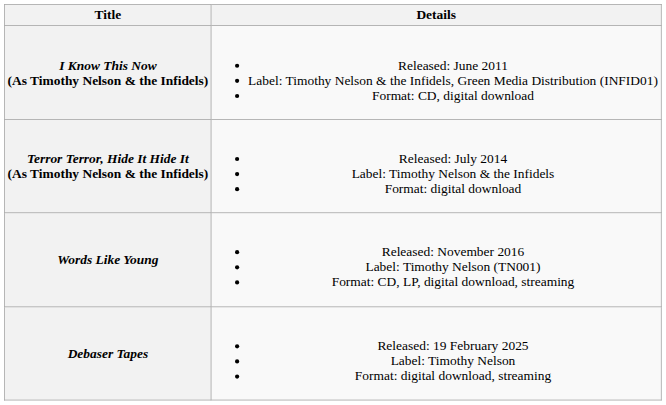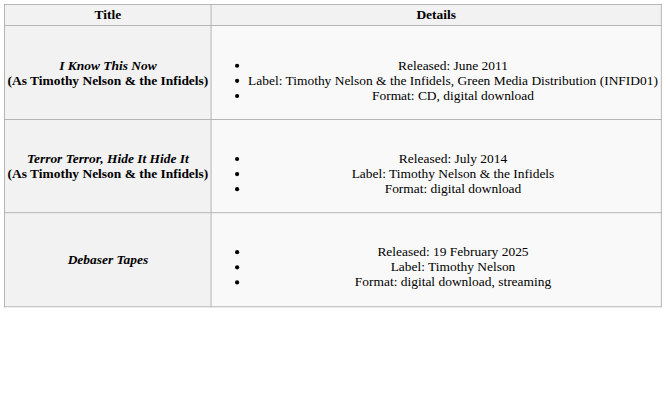- row: Words Like Young | Released: November 2016 Label: Timothy Nelson (TN001) Format: CD, LP, digital download, streaming
